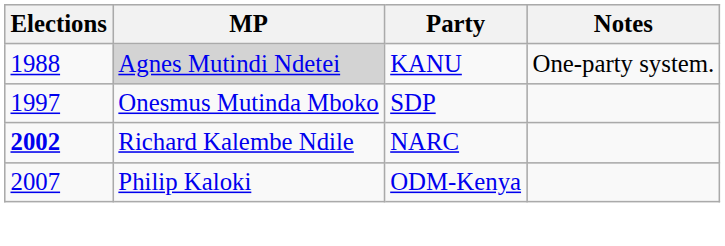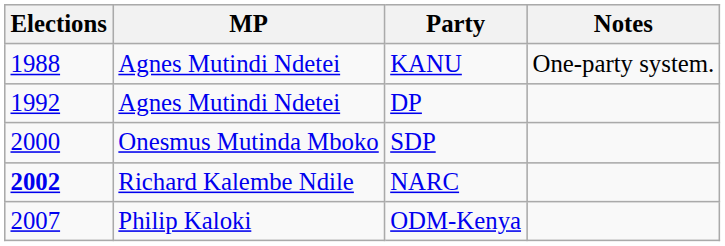KANU | MP: lightgrey background -> no background
+ row: 1992 | Agnes Mutindi Ndetei | DP
SDP | Elections: 1997 -> 2000
